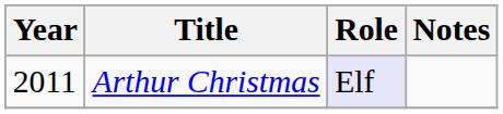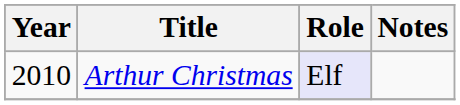Arthur Christmas | Year: 2011 -> 2010
